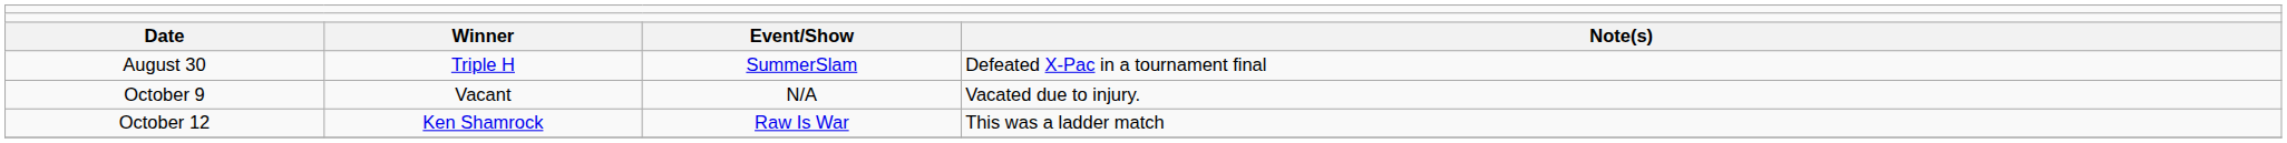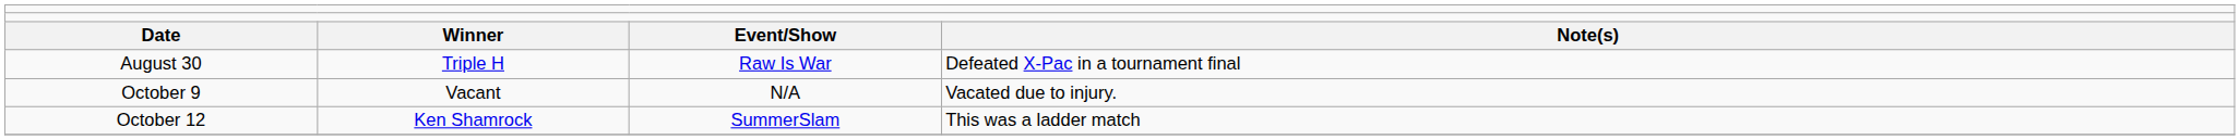August 30 | column 3: SummerSlam -> Raw Is War
October 12 | column 3: Raw Is War -> SummerSlam
